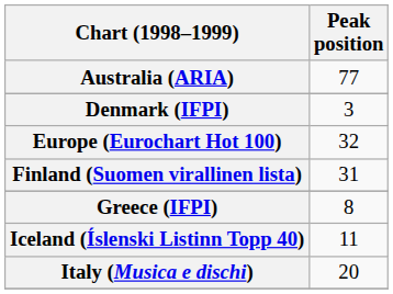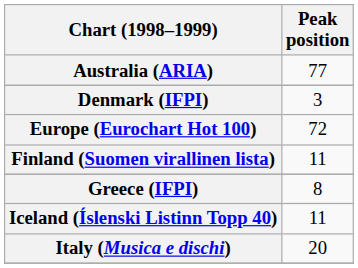Europe (Eurochart Hot 100) | Peak position: 32 -> 72
Finland (Suomen virallinen lista) | Peak position: 31 -> 11
